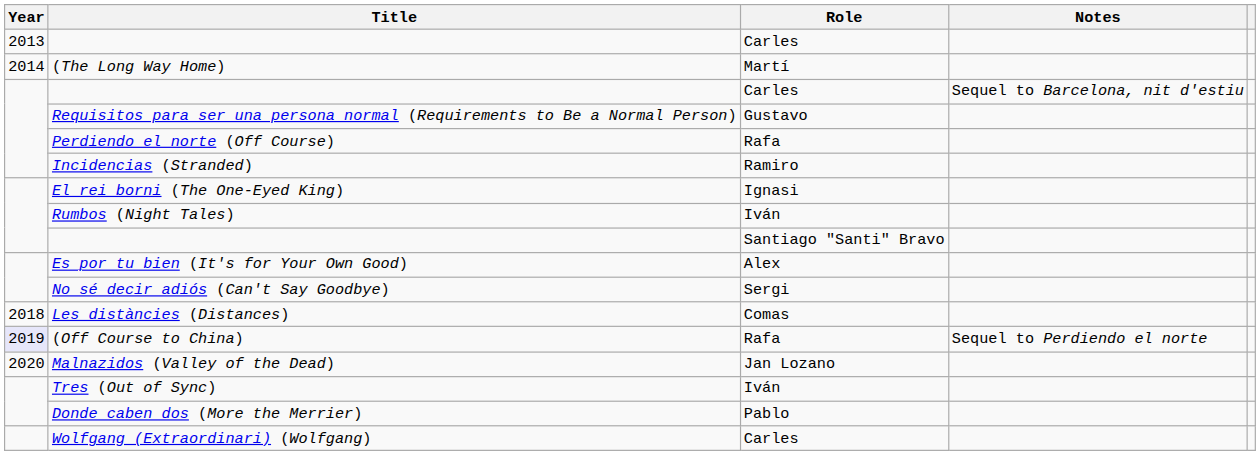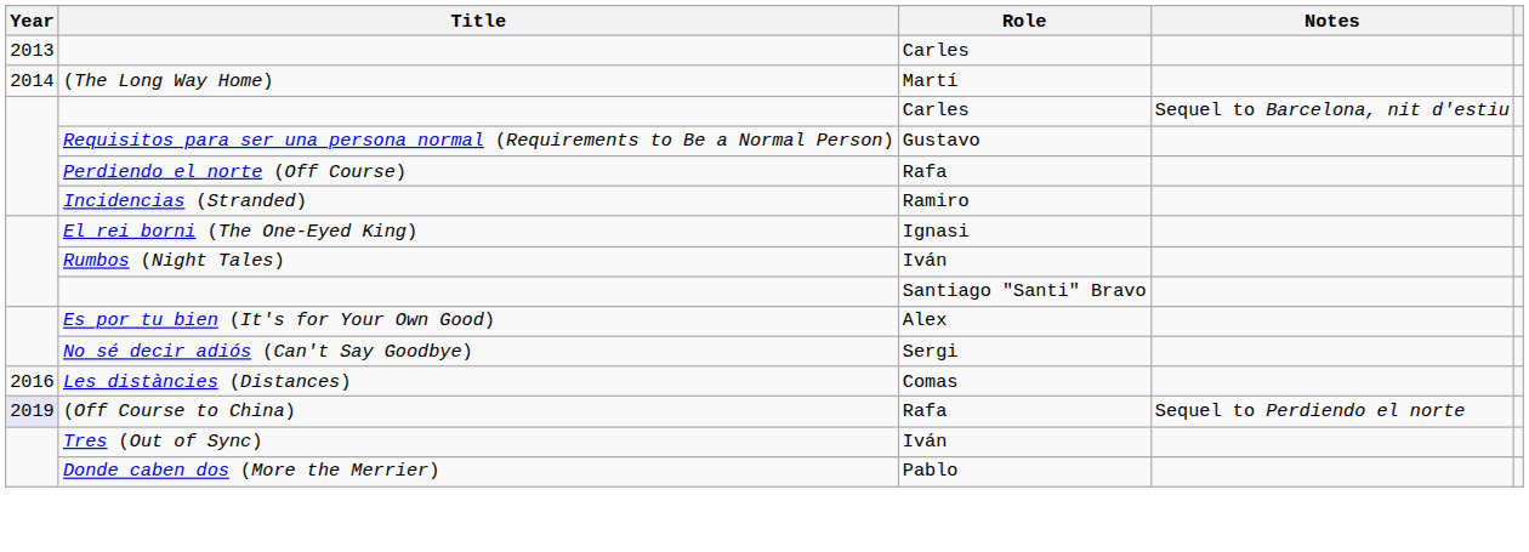Les distàncies (Distances) | Year: 2018 -> 2016
- row: 2020 | Malnazidos (Valley of the Dead) | Jan Lozano
- row: Wolfgang (Extraordinari) (Wolfgang) | Carles
